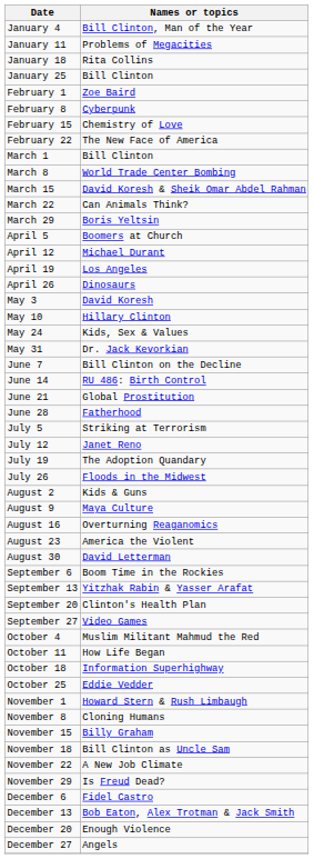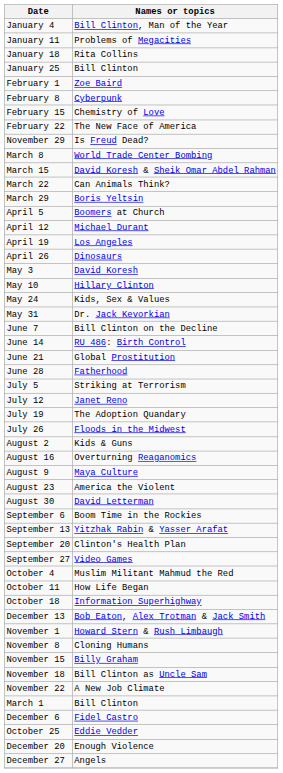rows swapped: March 1 <-> November 29
rows swapped: August 9 <-> August 16
rows swapped: October 25 <-> December 13
